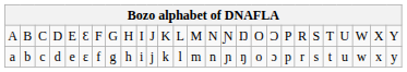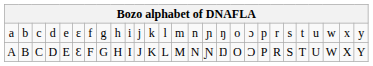rows swapped: A <-> a
